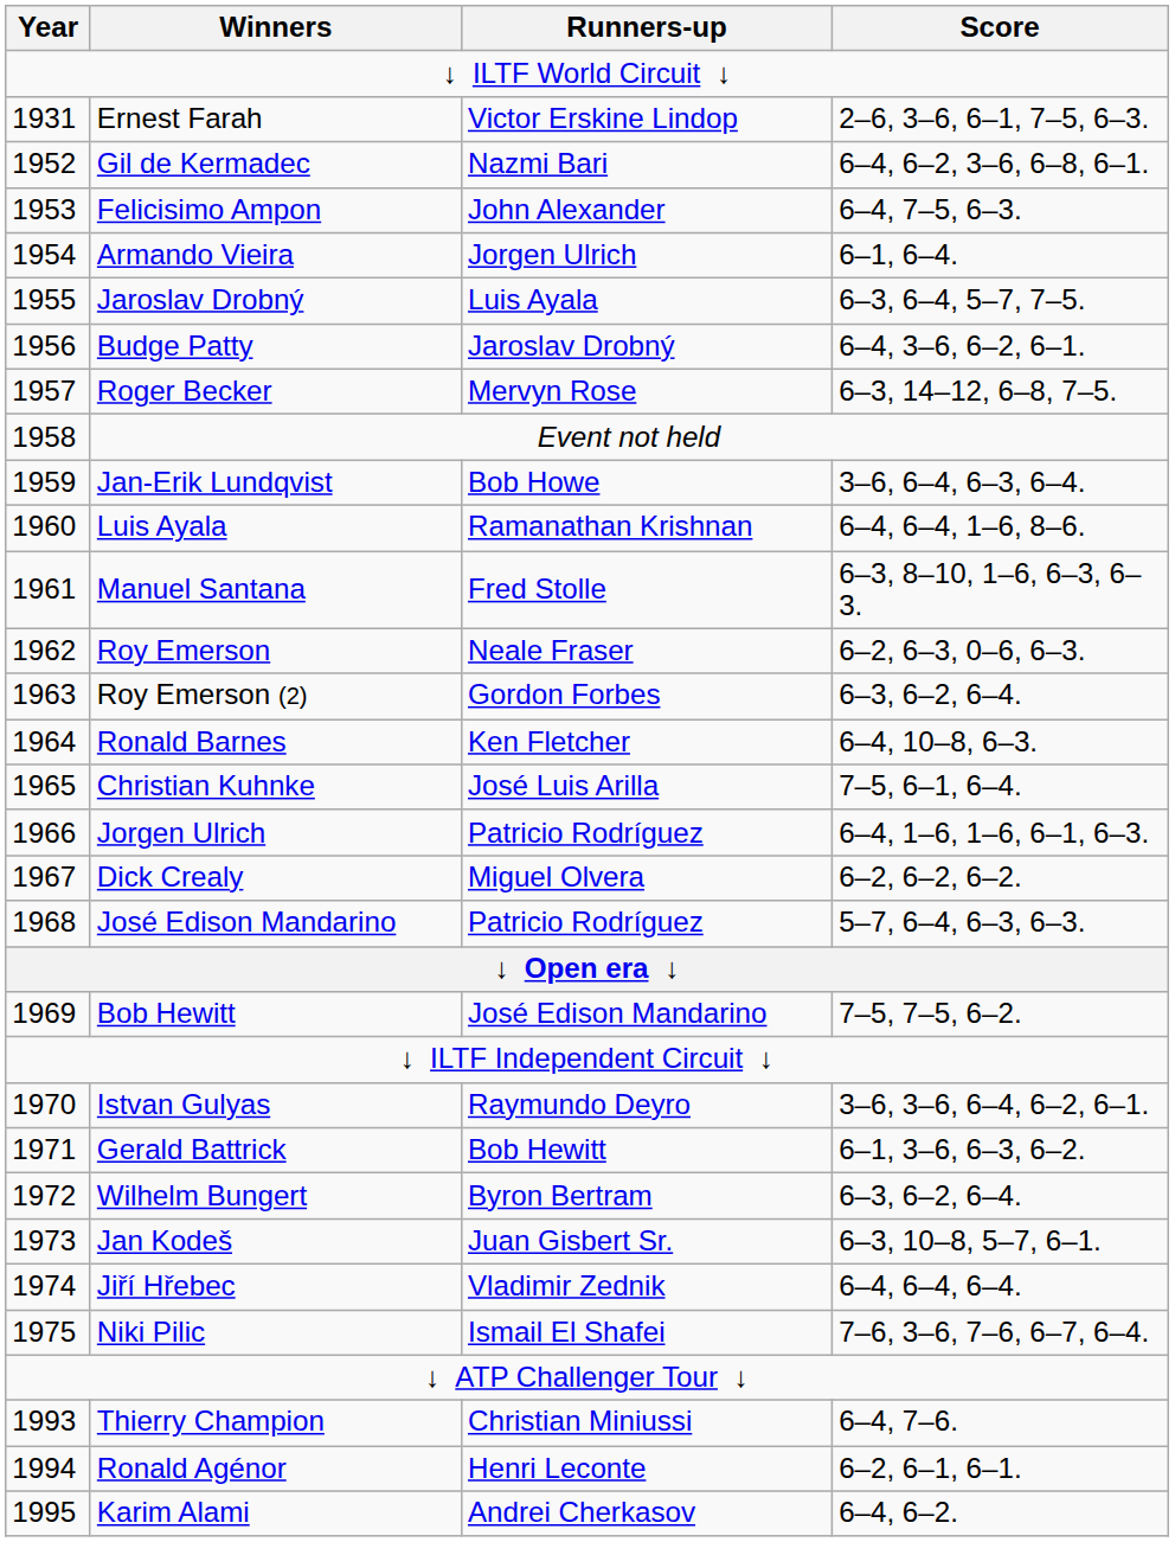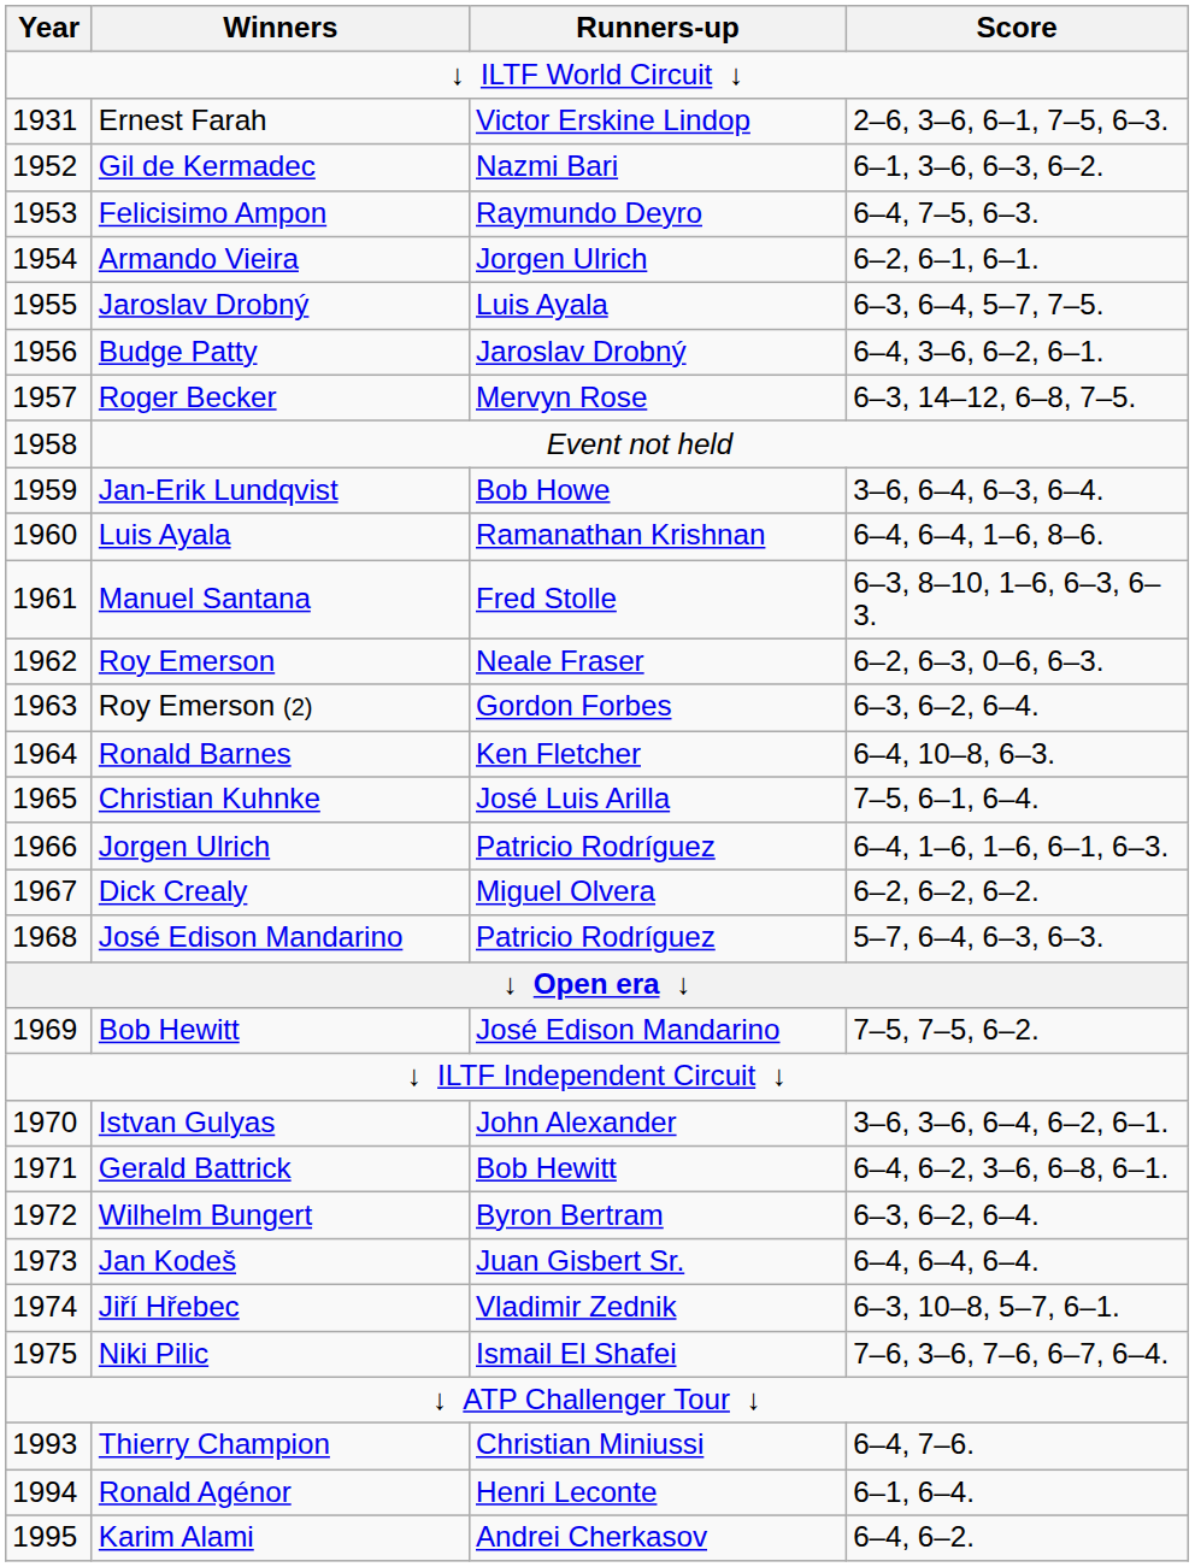Gil de Kermadec | Score: 6–4, 6–2, 3–6, 6–8, 6–1. -> 6–1, 3–6, 6–3, 6–2.
Felicisimo Ampon | Runners-up: John Alexander -> Raymundo Deyro
Armando Vieira | Score: 6–1, 6–4. -> 6–2, 6–1, 6–1.
Istvan Gulyas | Runners-up: Raymundo Deyro -> John Alexander
Gerald Battrick | Score: 6–1, 3–6, 6–3, 6–2. -> 6–4, 6–2, 3–6, 6–8, 6–1.
Jan Kodeš | Score: 6–3, 10–8, 5–7, 6–1. -> 6–4, 6–4, 6–4.
Jiří Hřebec | Score: 6–4, 6–4, 6–4. -> 6–3, 10–8, 5–7, 6–1.
Ronald Agénor | Score: 6–2, 6–1, 6–1. -> 6–1, 6–4.
